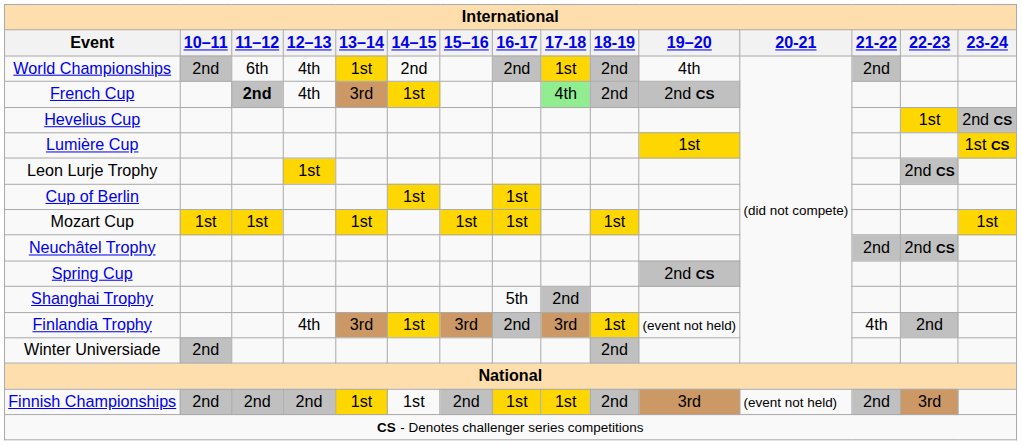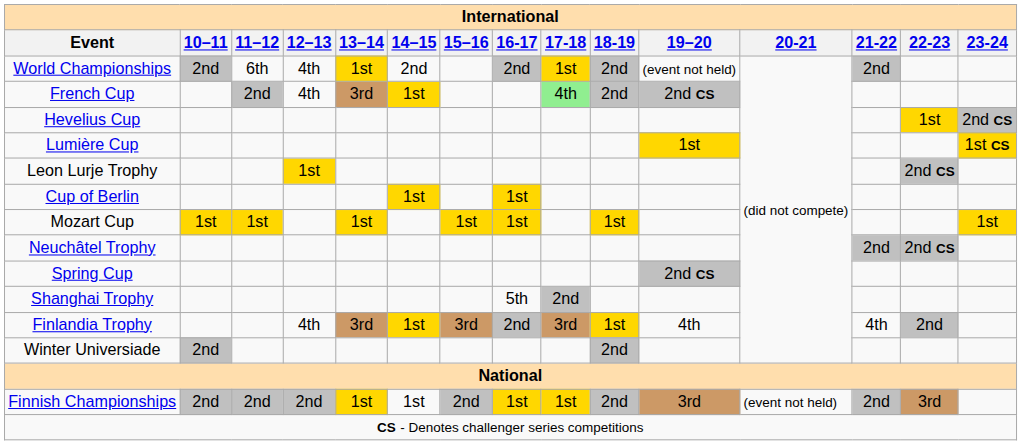World Championships | 19–20: 4th -> (event not held)
French Cup | 11–12: bold -> normal
Finlandia Trophy | 19–20: (event not held) -> 4th
